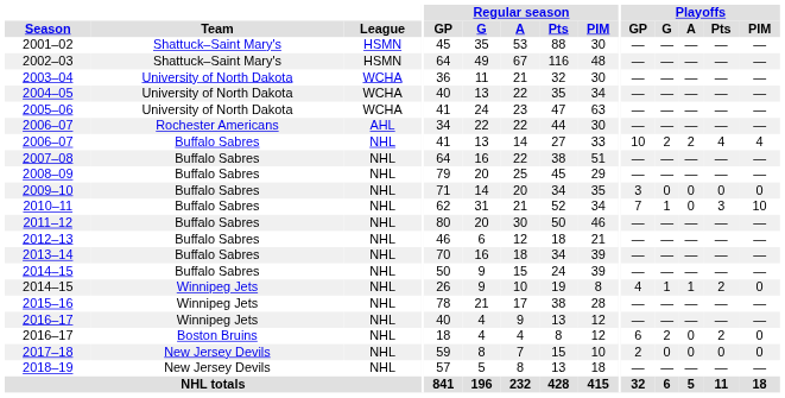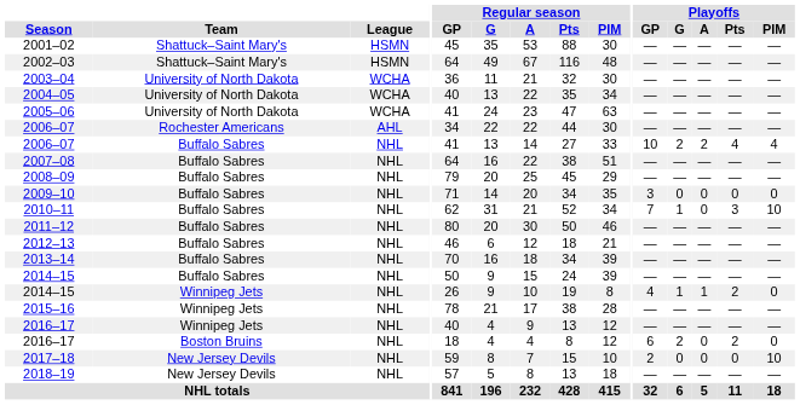2017–18 | Playoffs / PIM: 0 -> 10
